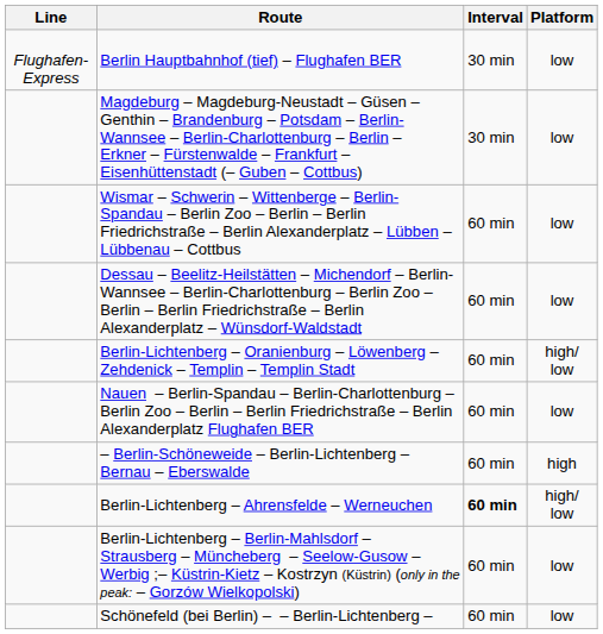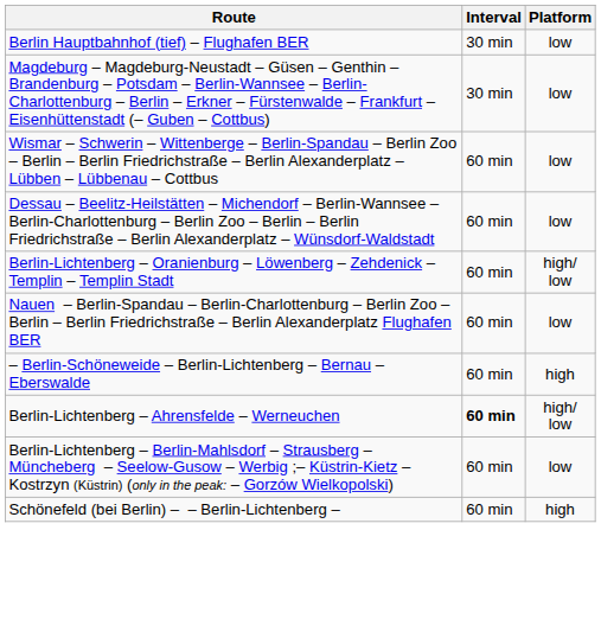- column: Line | Flughafen-Express
Schönefeld (bei Berlin) – – Berlin-Lichtenberg – | Platform: low -> high
